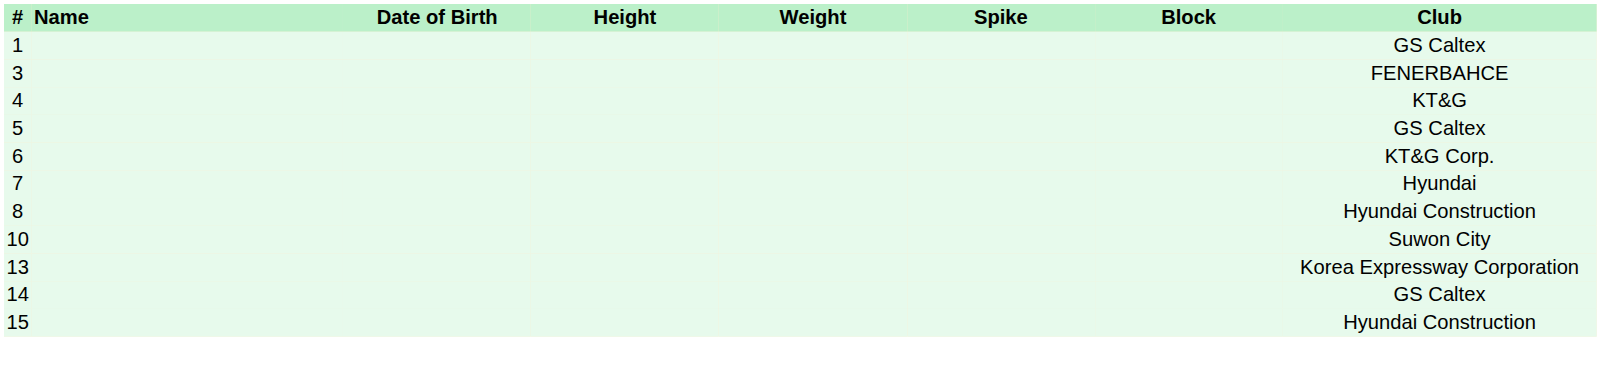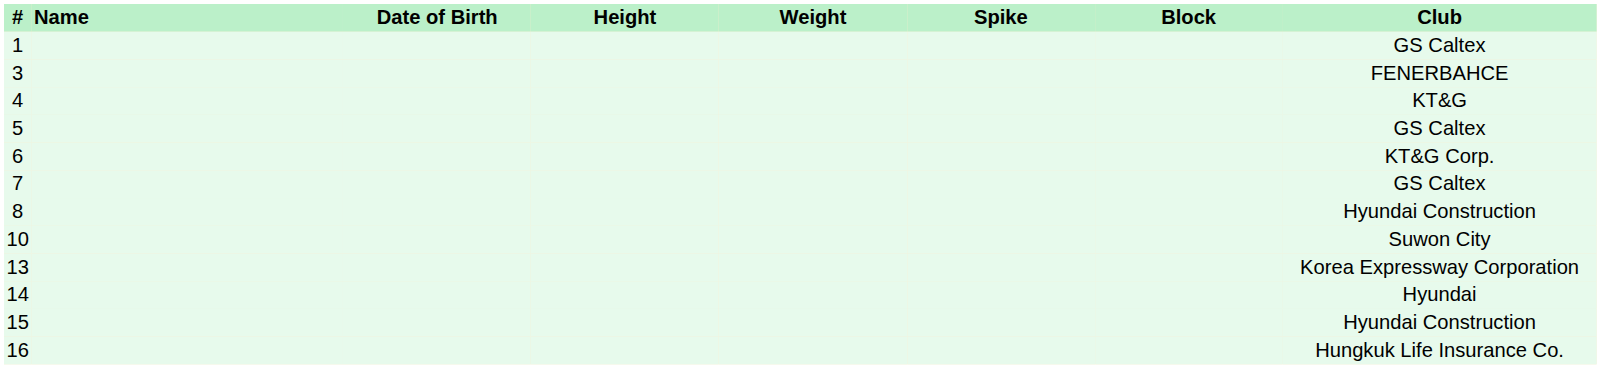7 | Club: Hyundai -> GS Caltex
14 | Club: GS Caltex -> Hyundai
+ row: 16 | Hungkuk Life Insurance Co.
